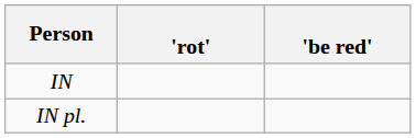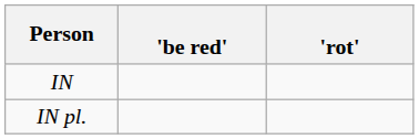columns swapped: 'be red' <-> 'rot'
